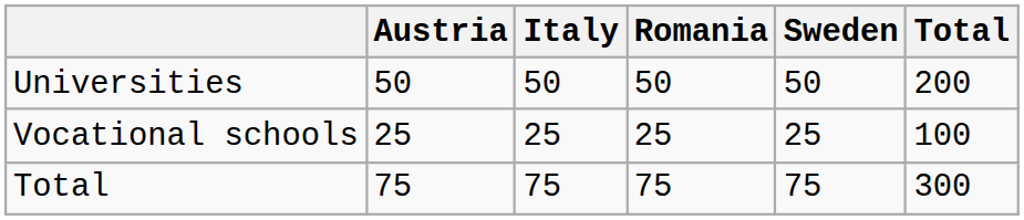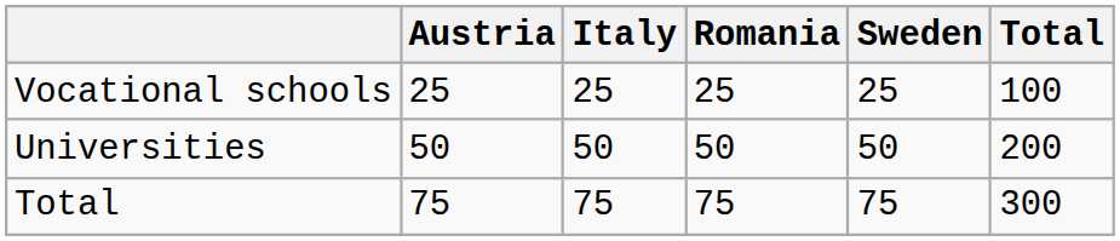rows swapped: Universities <-> Vocational schools
